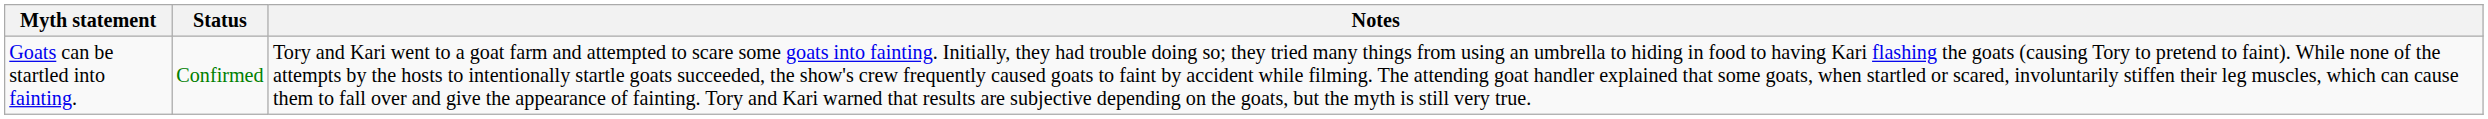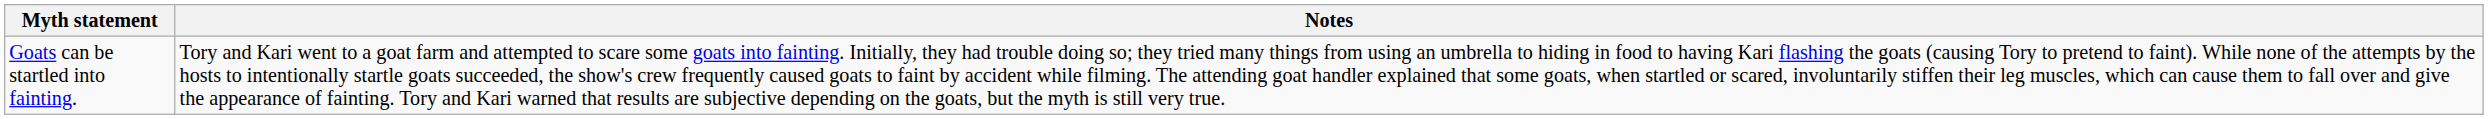- column: Status | Confirmed
